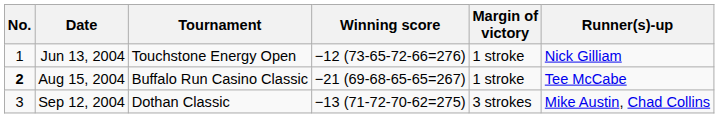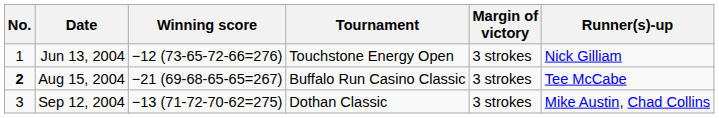columns swapped: Tournament <-> Winning score
Jun 13, 2004 | Margin of victory: 1 stroke -> 3 strokes
Aug 15, 2004 | Margin of victory: 1 stroke -> 3 strokes
